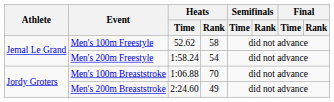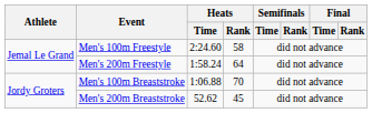Men's 100m Freestyle | Heats / Time: 52.62 -> 2:24.60
Men's 200m Freestyle | Heats / Rank: 54 -> 64
Men's 200m Breaststroke | Heats / Time: 2:24.60 -> 52.62
Men's 200m Breaststroke | Heats / Rank: 49 -> 45
